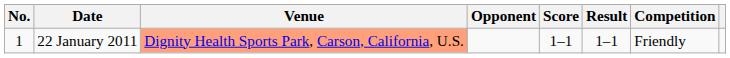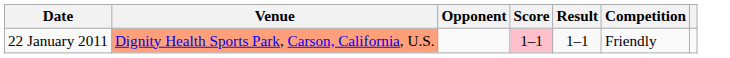- column: No. | 1
22 January 2011 | Score: no background -> pink background
